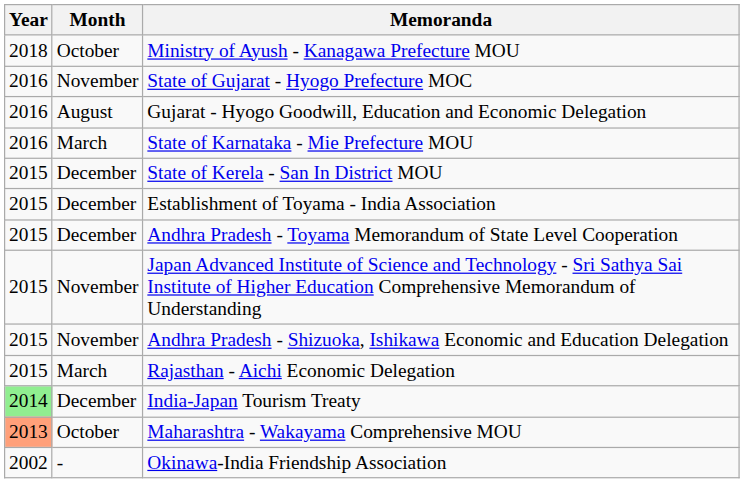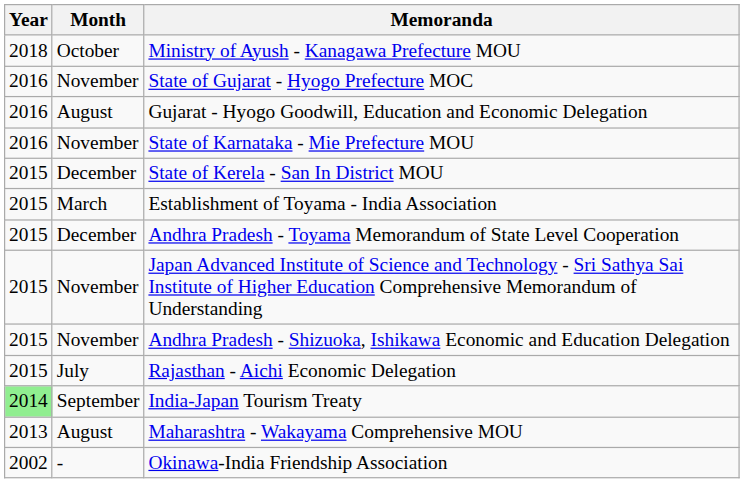State of Karnataka - Mie Prefecture MOU | Month: March -> November
Establishment of Toyama - India Association | Month: December -> March
Rajasthan - Aichi Economic Delegation | Month: March -> July
India-Japan Tourism Treaty | Month: December -> September
Maharashtra - Wakayama Comprehensive MOU | Year: lightsalmon background -> no background
Maharashtra - Wakayama Comprehensive MOU | Month: October -> August
